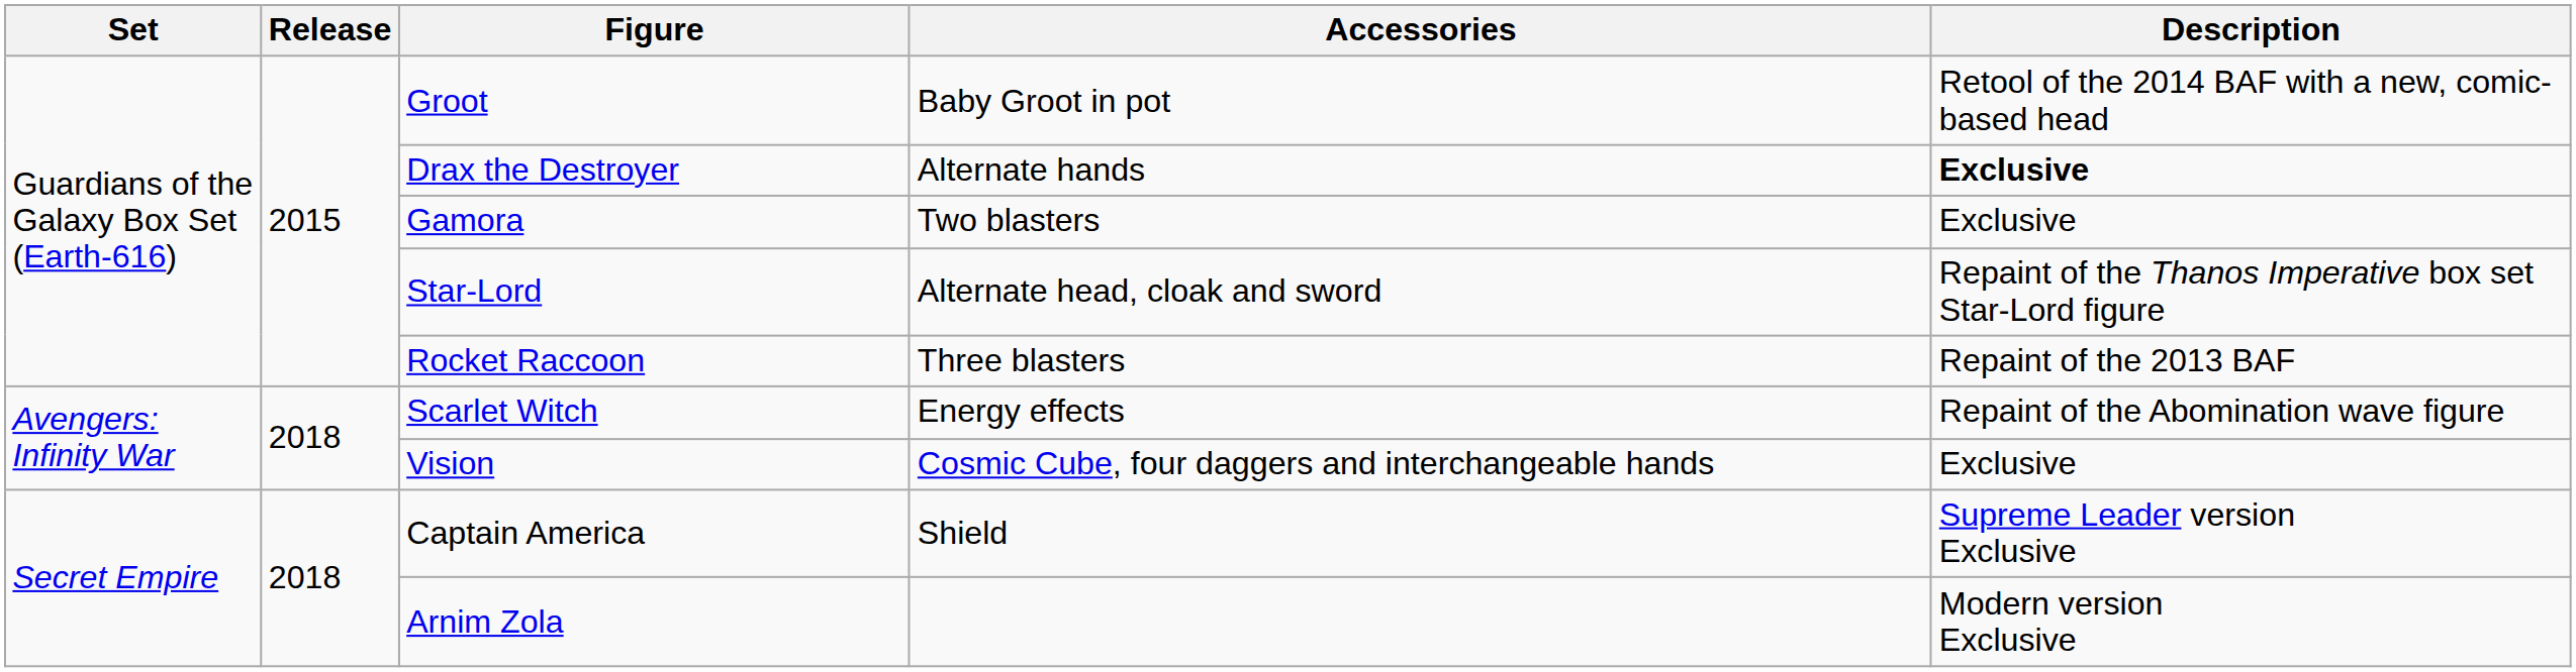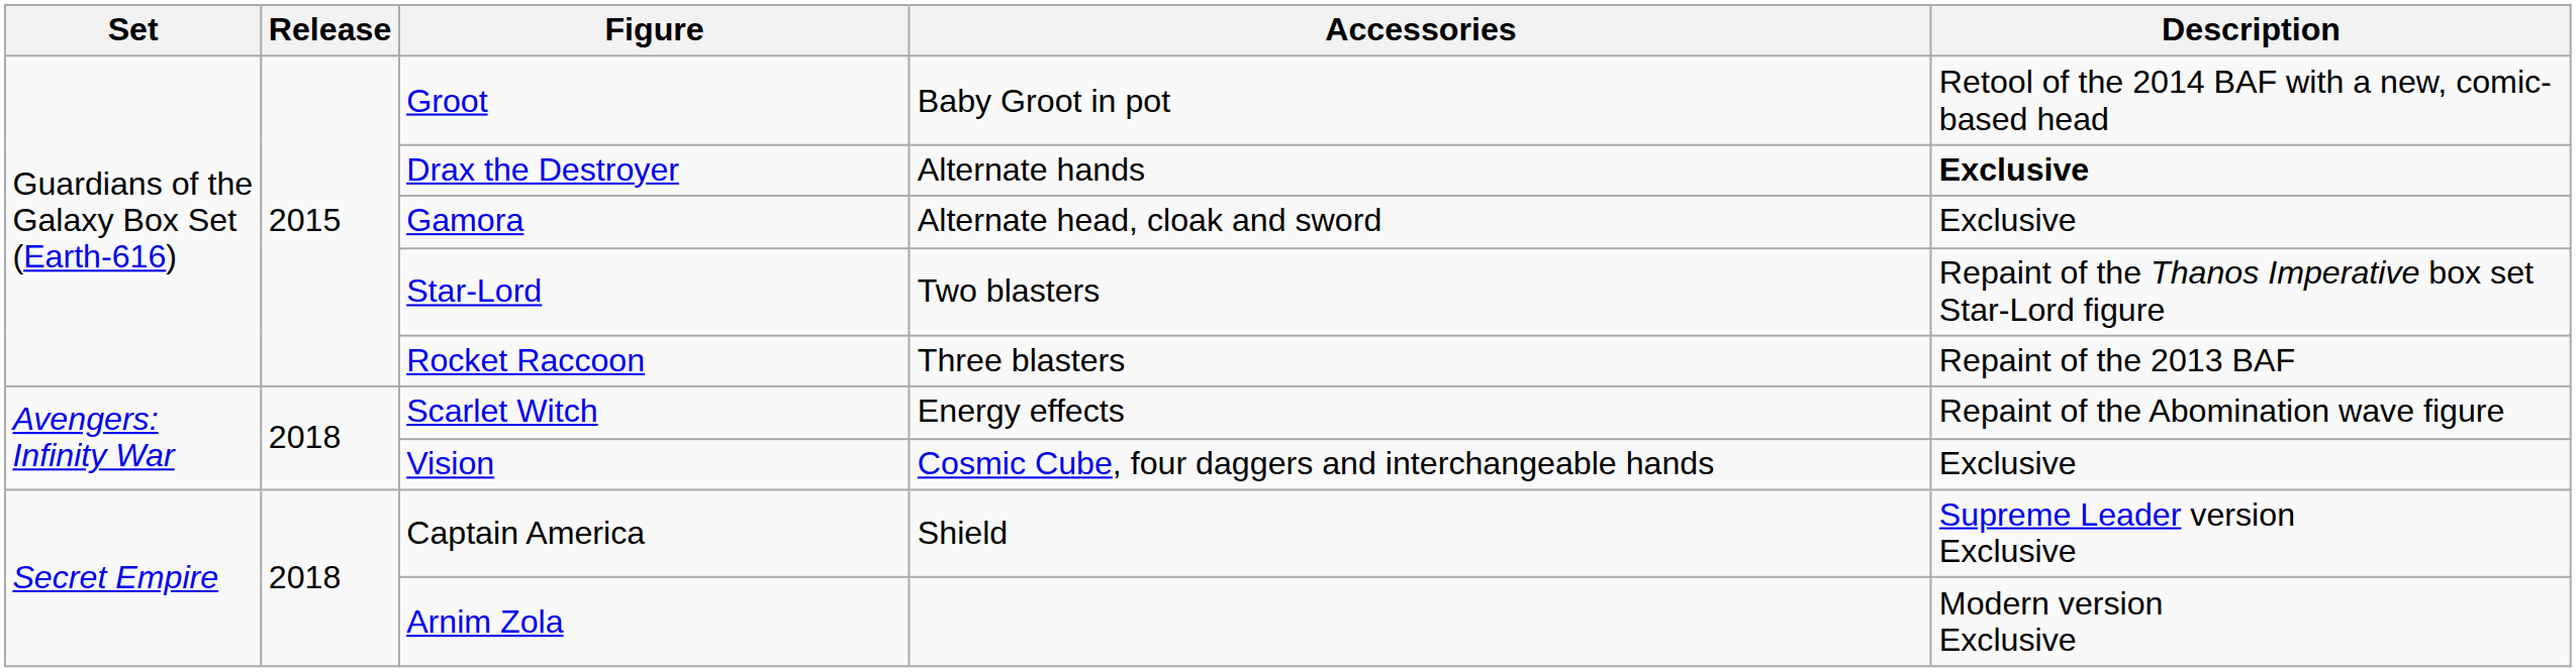Gamora | Accessories: Two blasters -> Alternate head, cloak and sword
Star-Lord | Accessories: Alternate head, cloak and sword -> Two blasters
